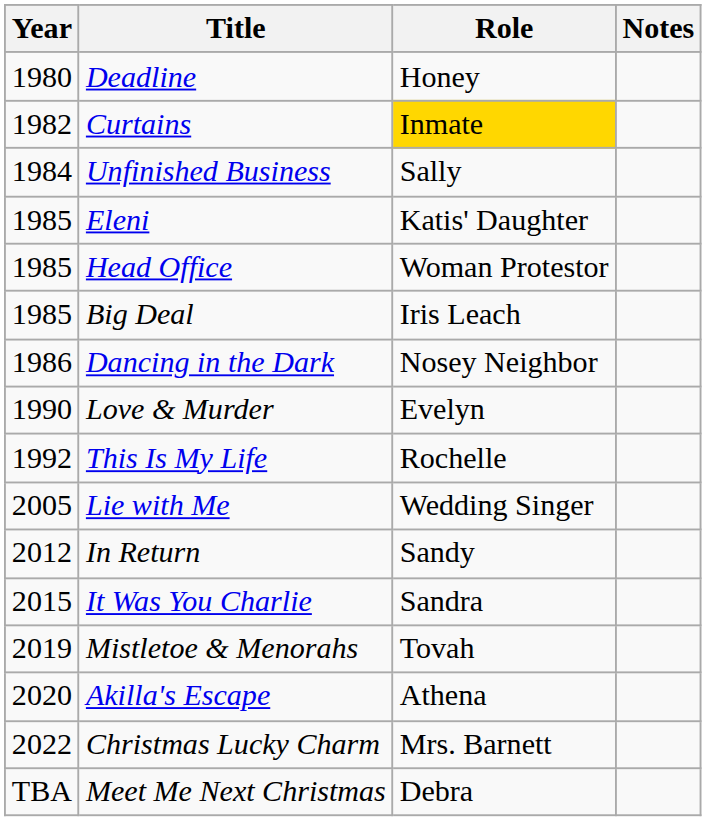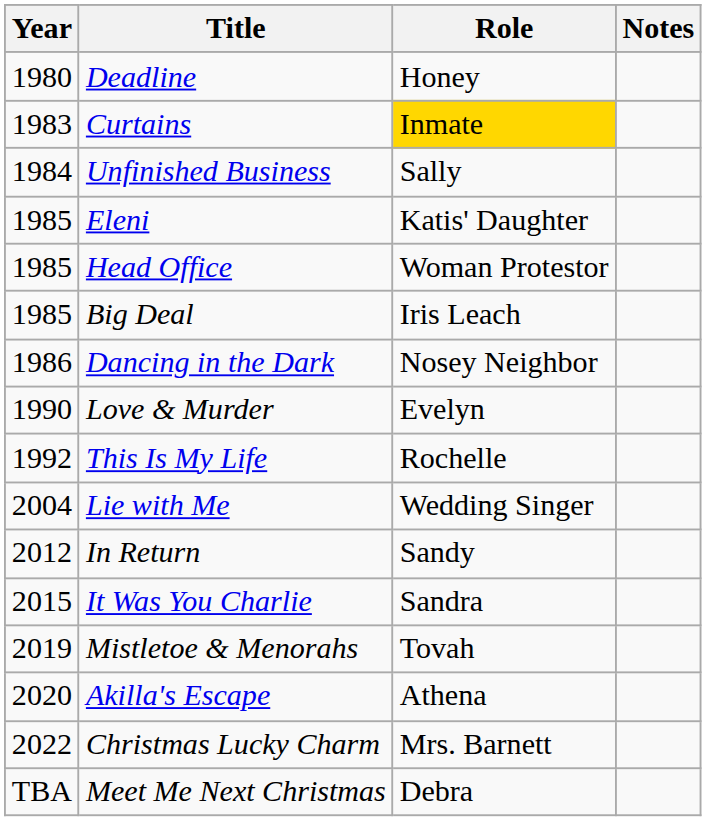Curtains | Year: 1982 -> 1983
Lie with Me | Year: 2005 -> 2004
